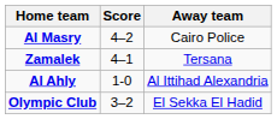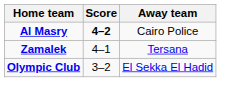Al Masry | Score: normal -> bold
- row: Al Ahly | 1-0 | Al Ittihad Alexandria
